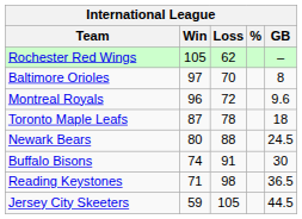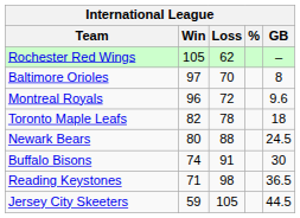Toronto Maple Leafs | Win: 87 -> 82
